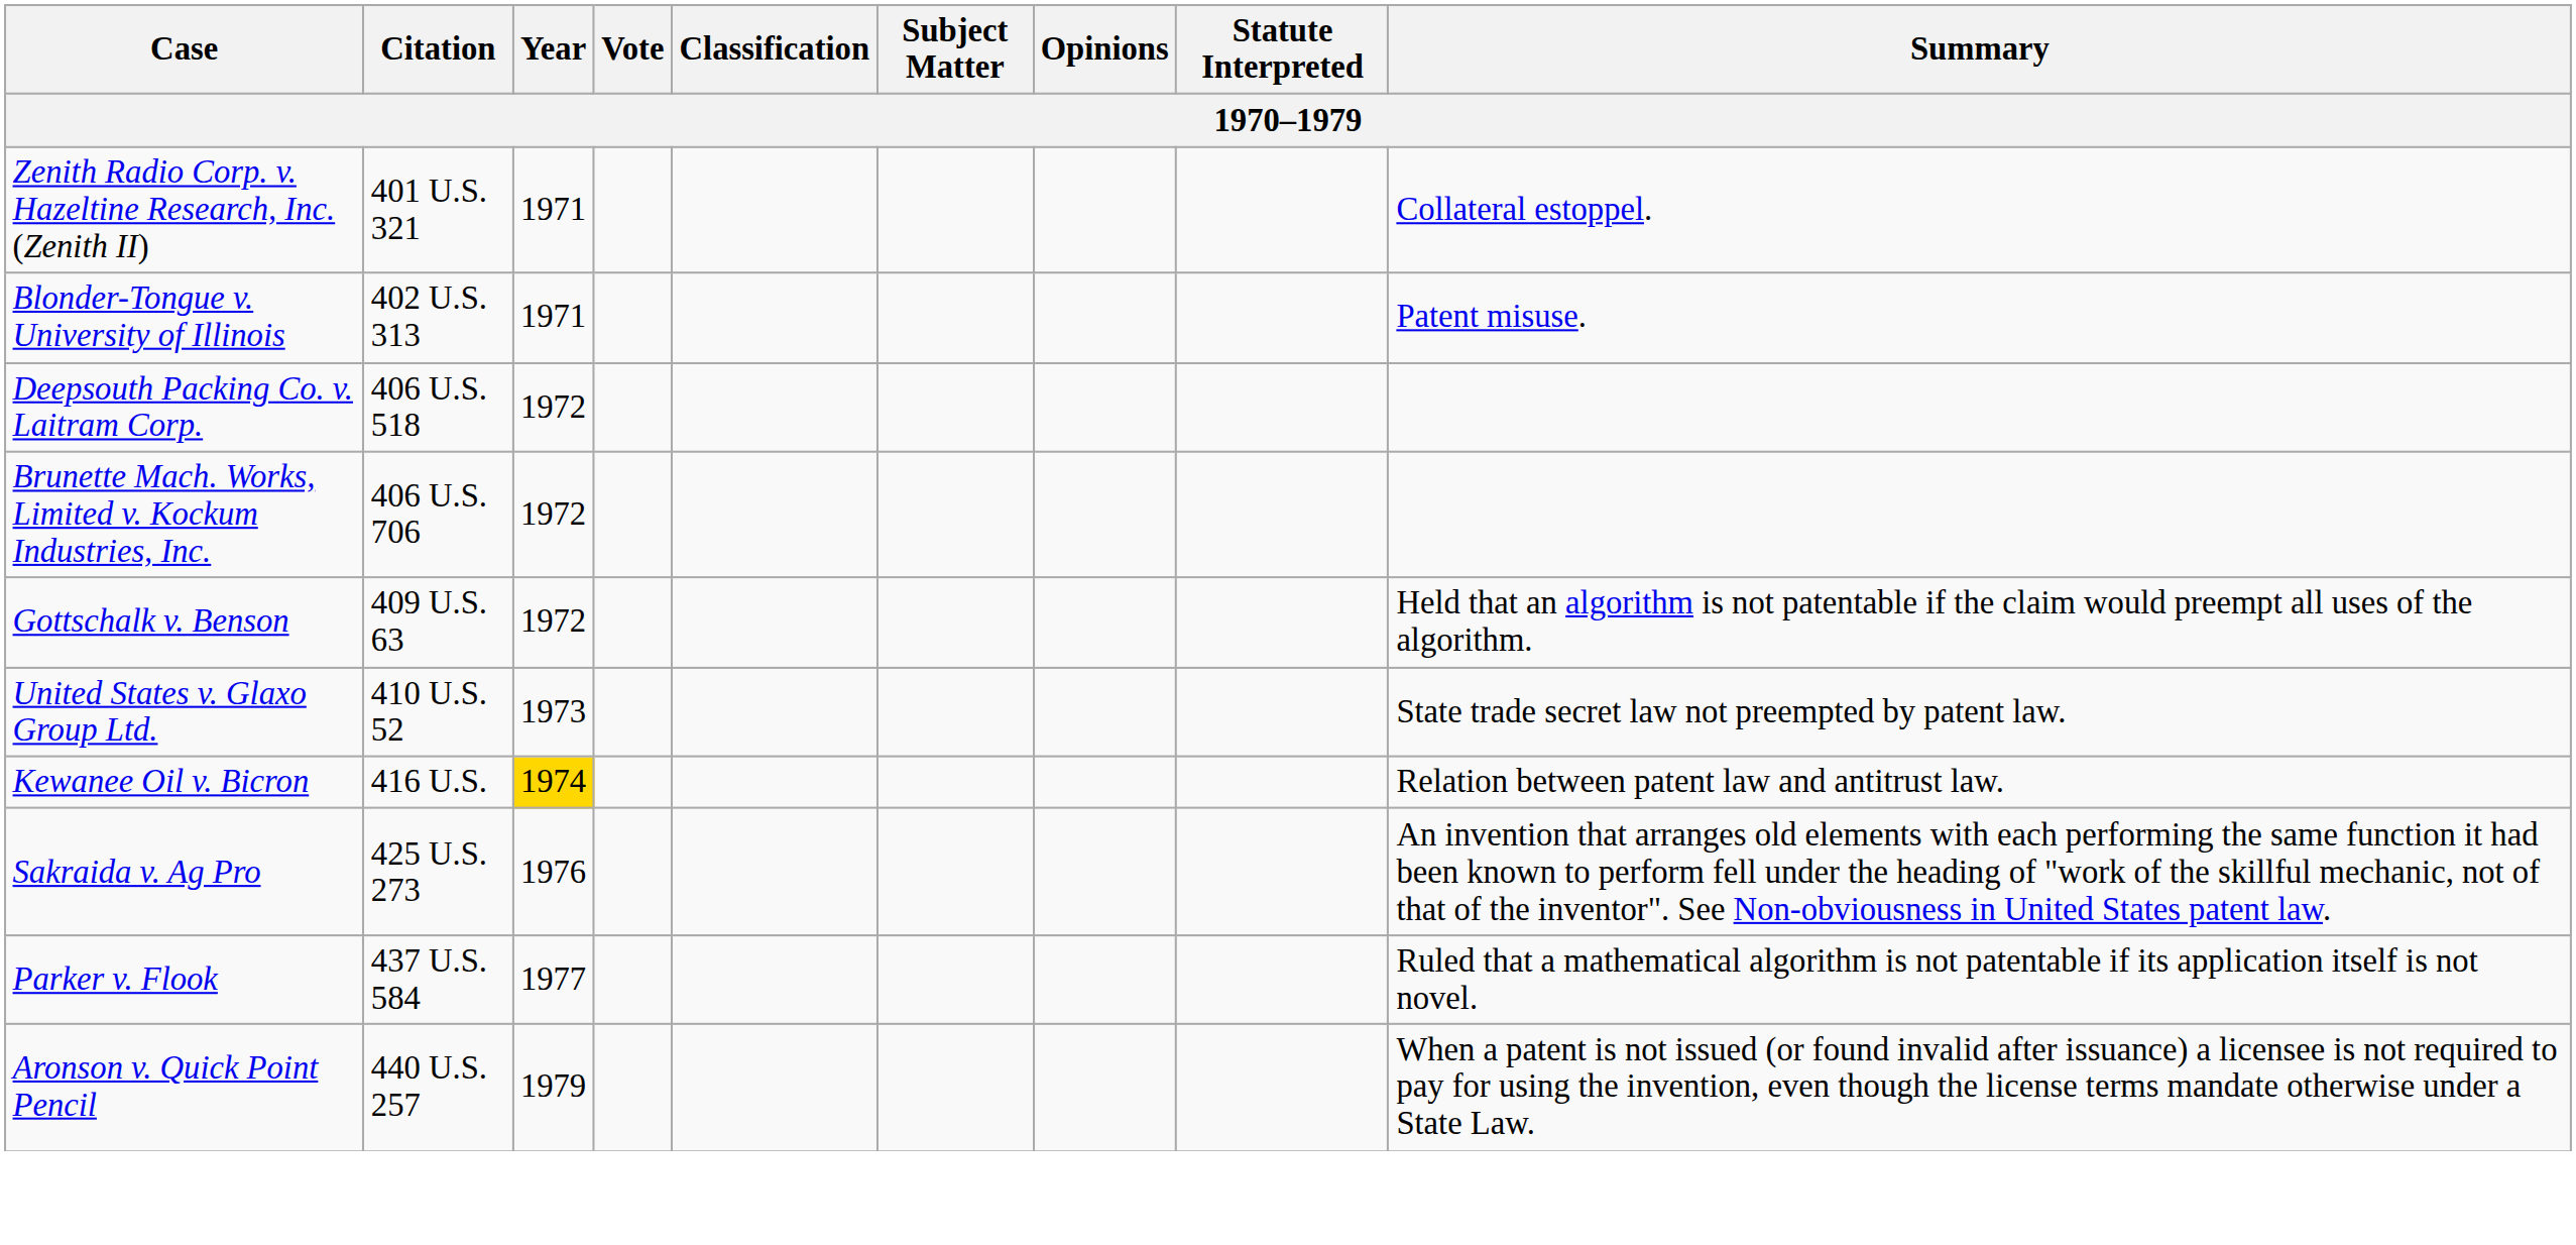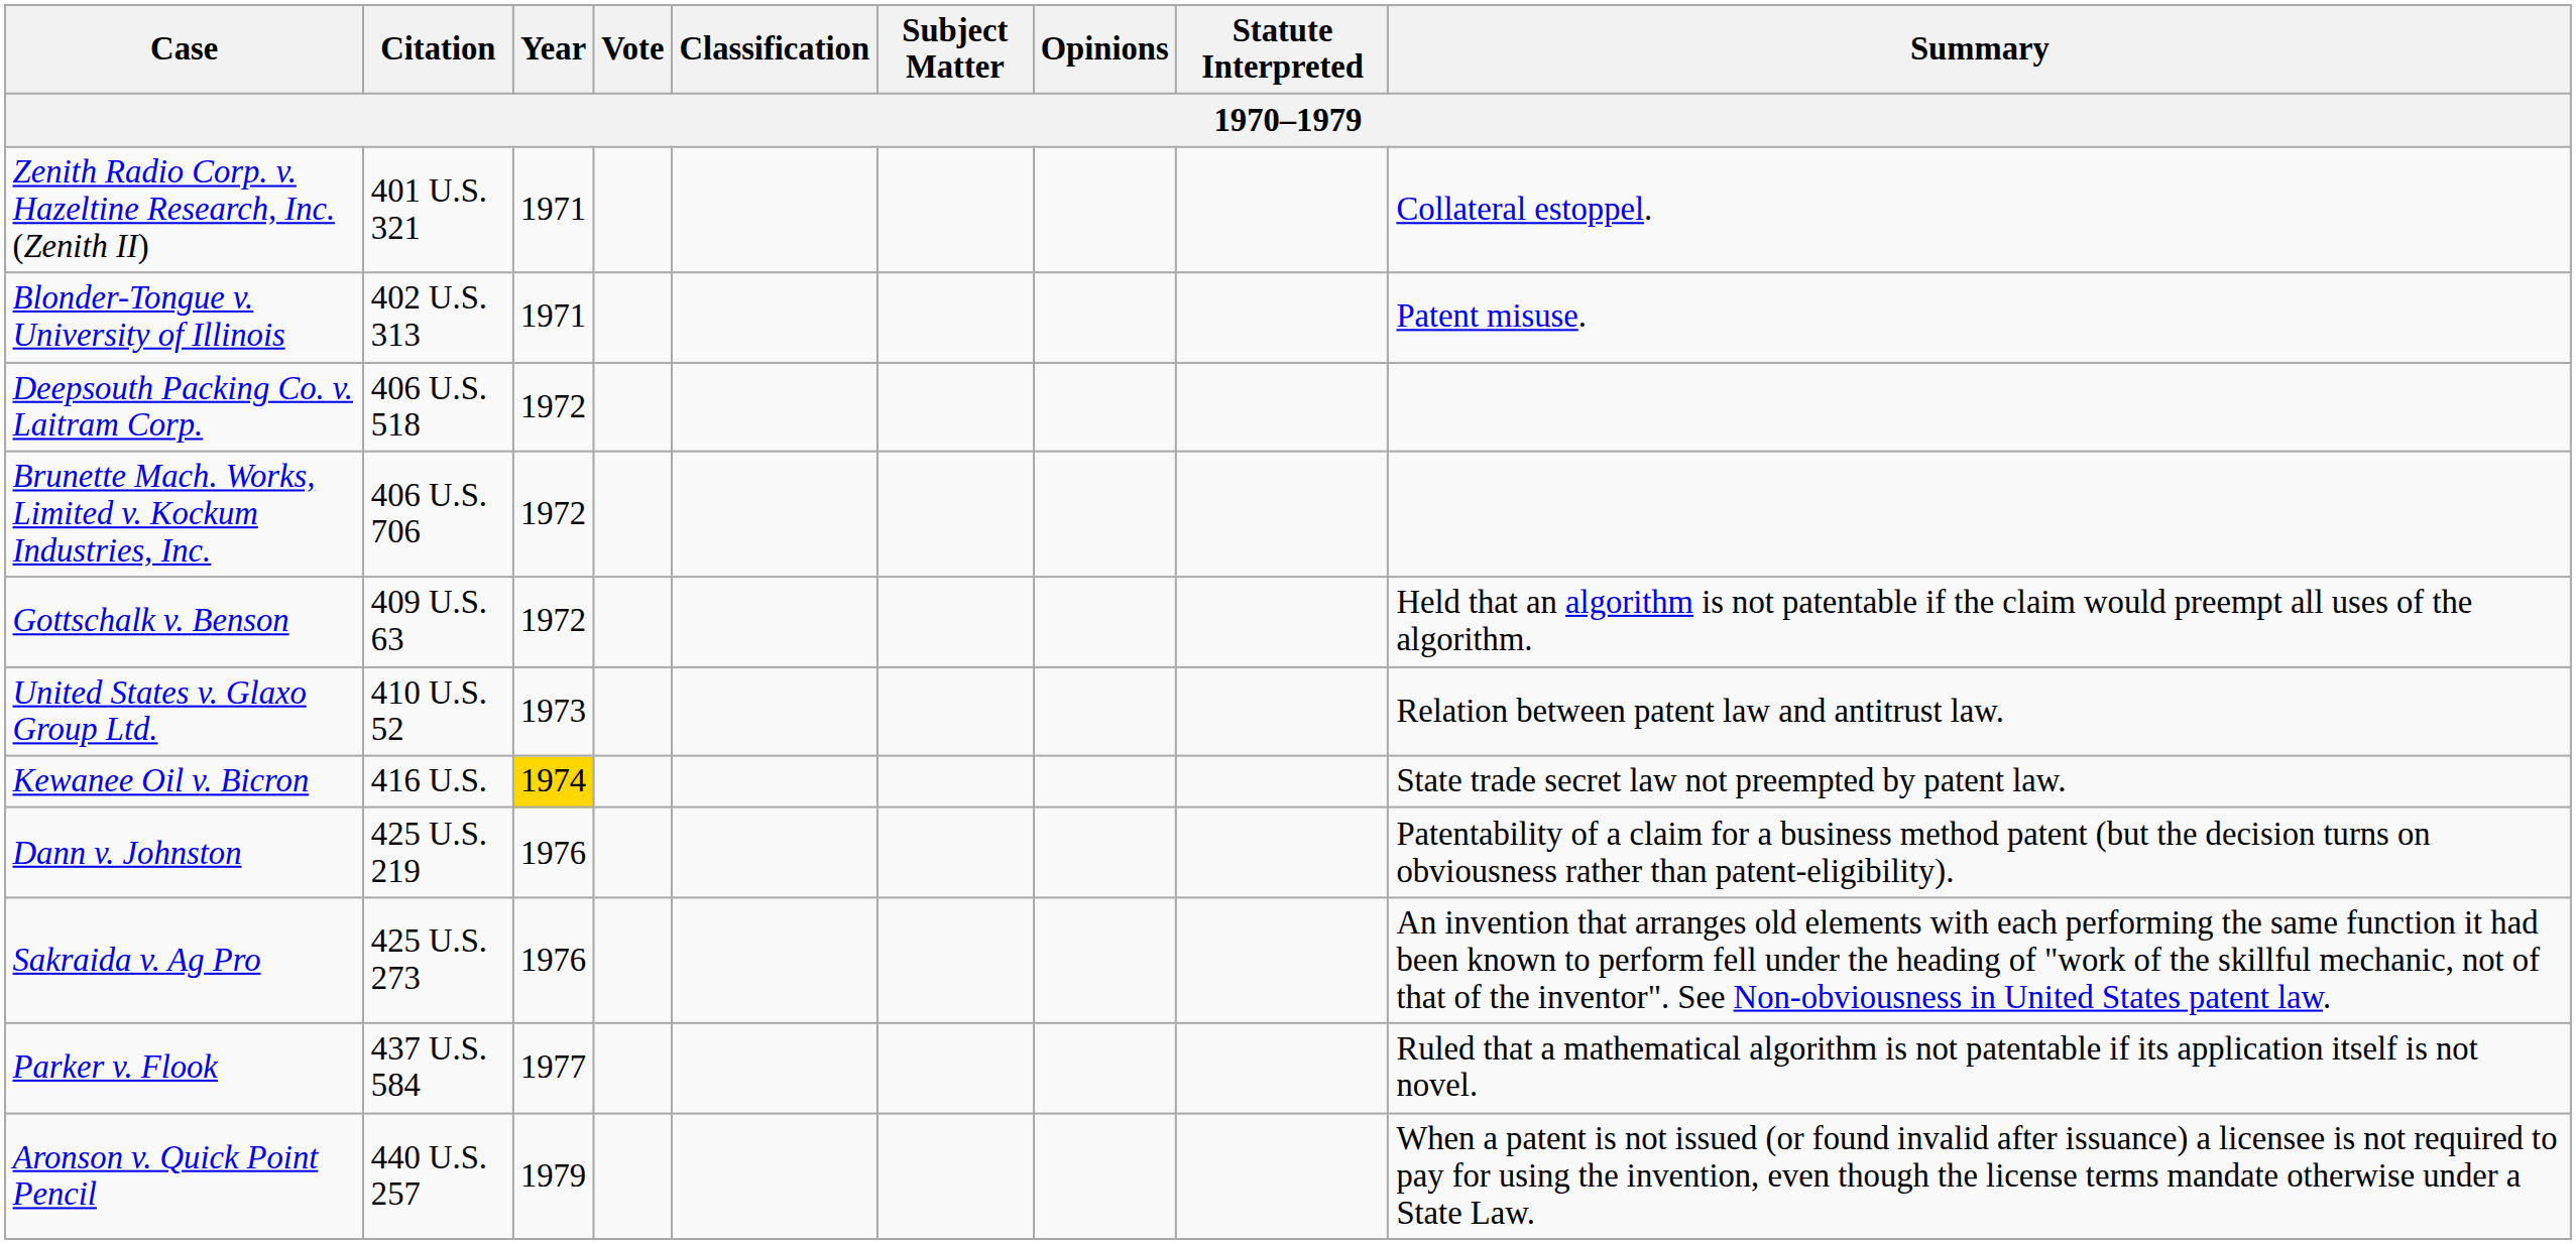United States v. Glaxo Group Ltd. | Summary: State trade secret law not preempted by patent law. -> Relation between patent law and antitrust law.
Kewanee Oil v. Bicron | Summary: Relation between patent law and antitrust law. -> State trade secret law not preempted by patent law.
+ row: Dann v. Johnston | 425 U.S. 219 | 1976 | Patentability of a claim for a business method patent (but the decision turns on obviousness rather than patent-eligibility).
